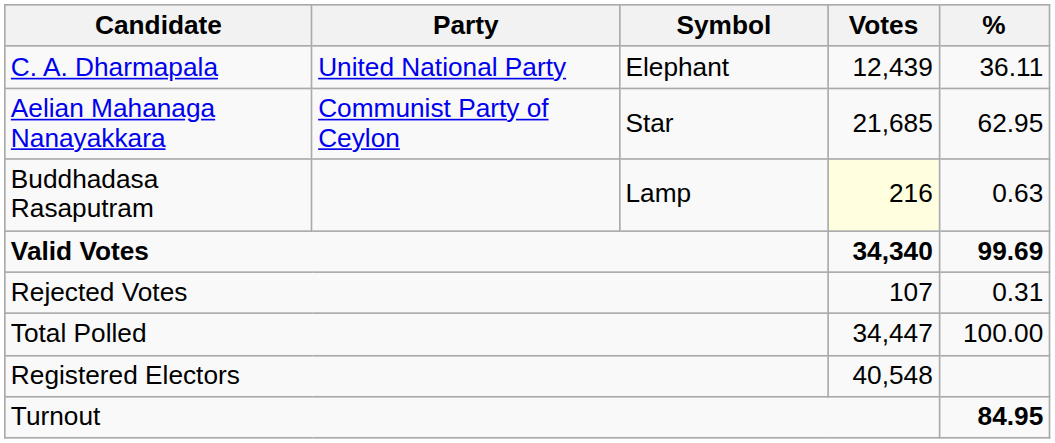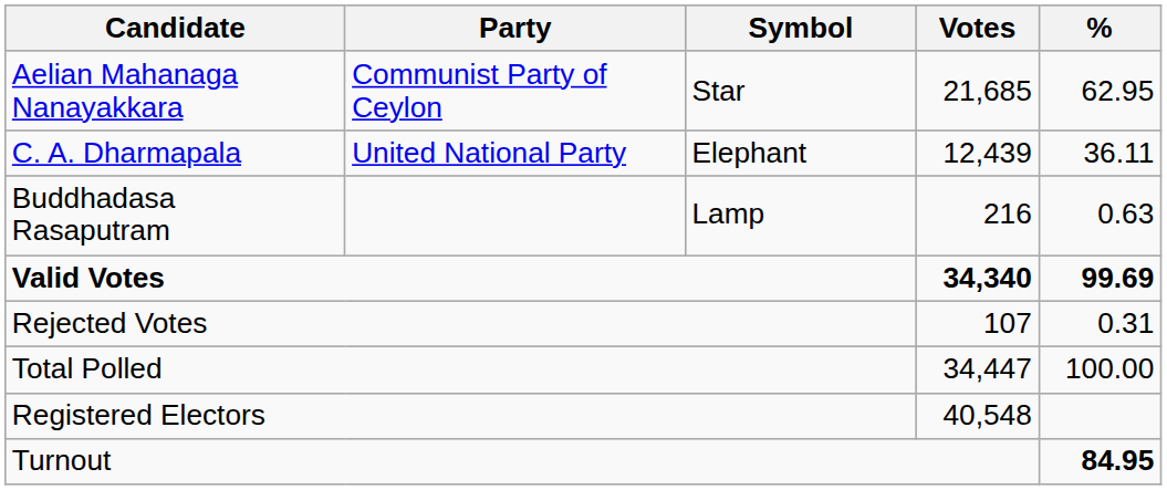rows swapped: Aelian Mahanaga Nanayakkara <-> C. A. Dharmapala
Buddhadasa Rasaputram | Votes: lightyellow background -> no background
